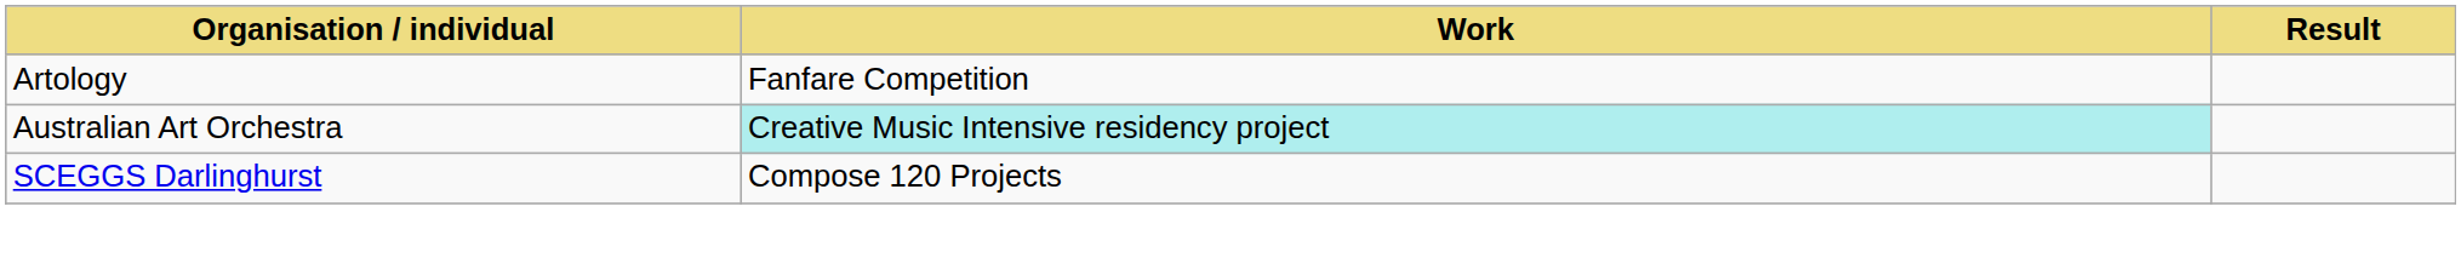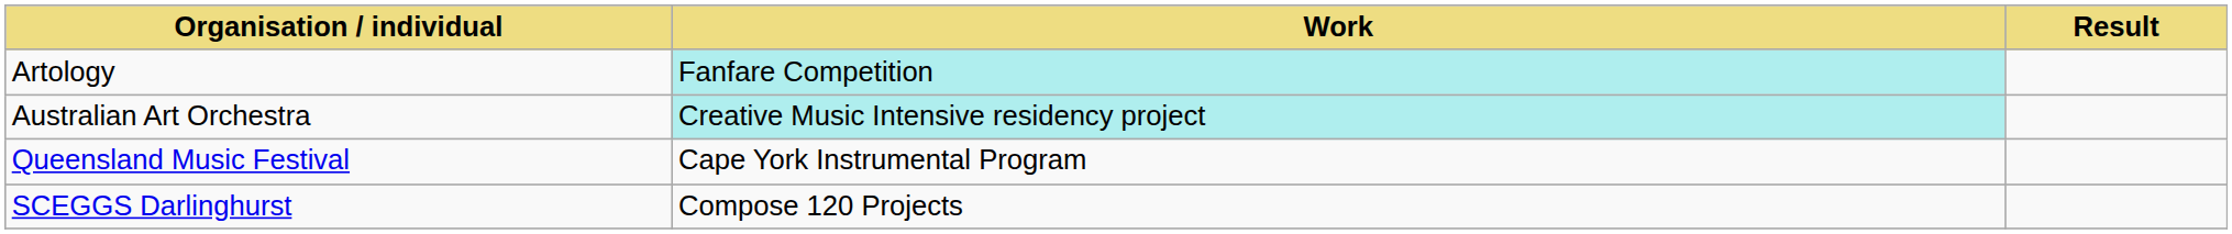Artology | Work: no background -> paleturquoise background
+ row: Queensland Music Festival | Cape York Instrumental Program
